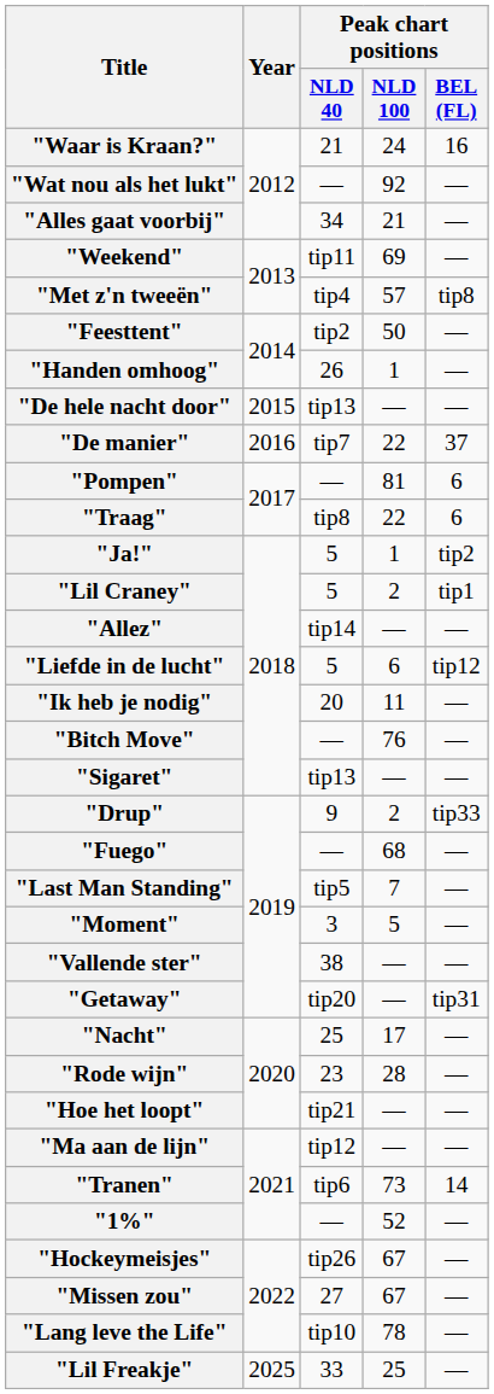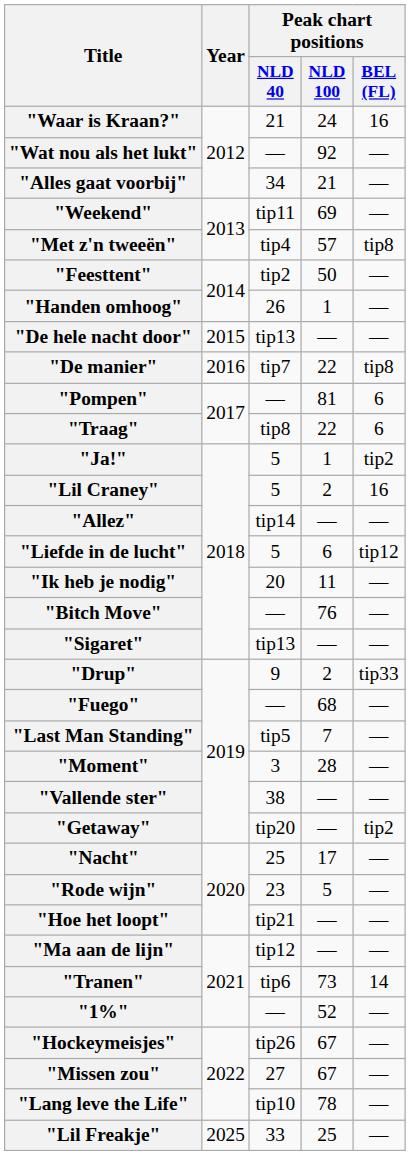"De manier" | Peak chart positions / BEL (FL): 37 -> tip8
"Lil Craney" | Peak chart positions / BEL (FL): tip1 -> 16
"Moment" | Peak chart positions / NLD 100: 5 -> 28
"Getaway" | Peak chart positions / BEL (FL): tip31 -> tip2
"Rode wijn" | Peak chart positions / NLD 100: 28 -> 5
